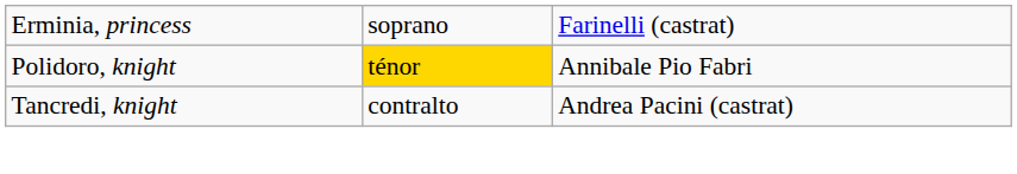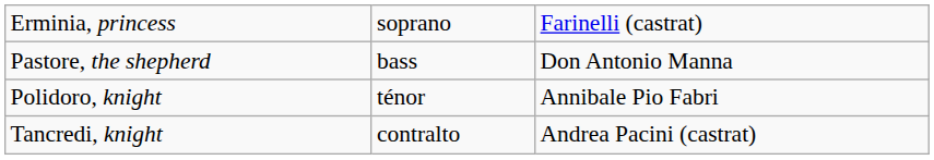+ row: Pastore, the shepherd | bass | Don Antonio Manna
Polidoro, knight | column 2: gold background -> no background
